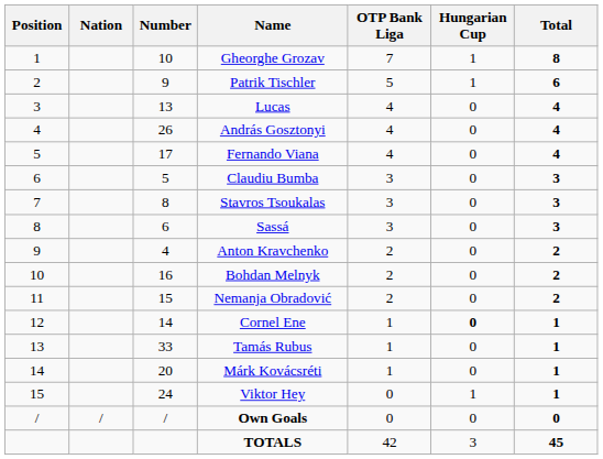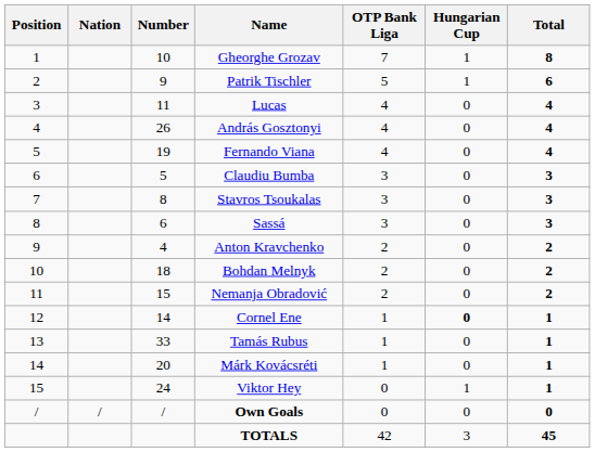Lucas | Number: 13 -> 11
Fernando Viana | Number: 17 -> 19
Bohdan Melnyk | Number: 16 -> 18
